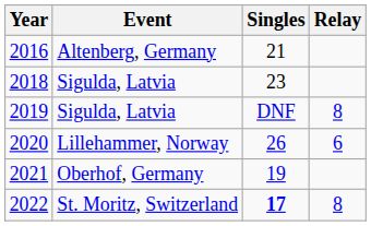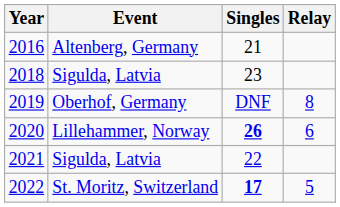2019 | Event: Sigulda, Latvia -> Oberhof, Germany
2020 | Singles: normal -> bold
2021 | Event: Oberhof, Germany -> Sigulda, Latvia
2021 | Singles: 19 -> 22
2022 | Relay: 8 -> 5
